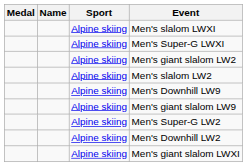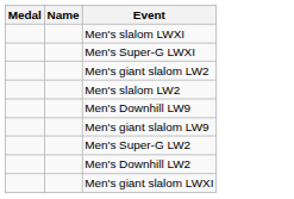- column: Sport | Alpine skiing | Alpine skiing | Alpine skiing | Alpine skiing | Alpine skiing | Alpine skiing | Alpine skiing | Alpine skiing | Alpine skiing
